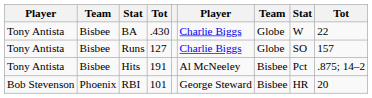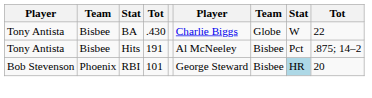- row: Tony Antista | Bisbee | Runs | 127 | Charlie Biggs | Globe | SO | 157
RBI | column 8: no background -> lightblue background
